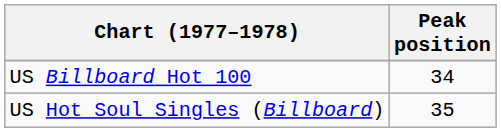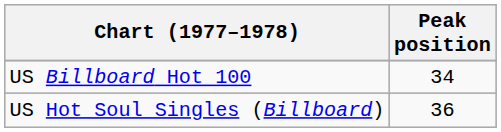US Hot Soul Singles (Billboard) | Peak position: 35 -> 36
